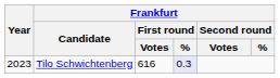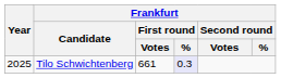Tilo Schwichtenberg | Year: 2023 -> 2025
Tilo Schwichtenberg | Frankfurt / First round / Votes: 616 -> 661
